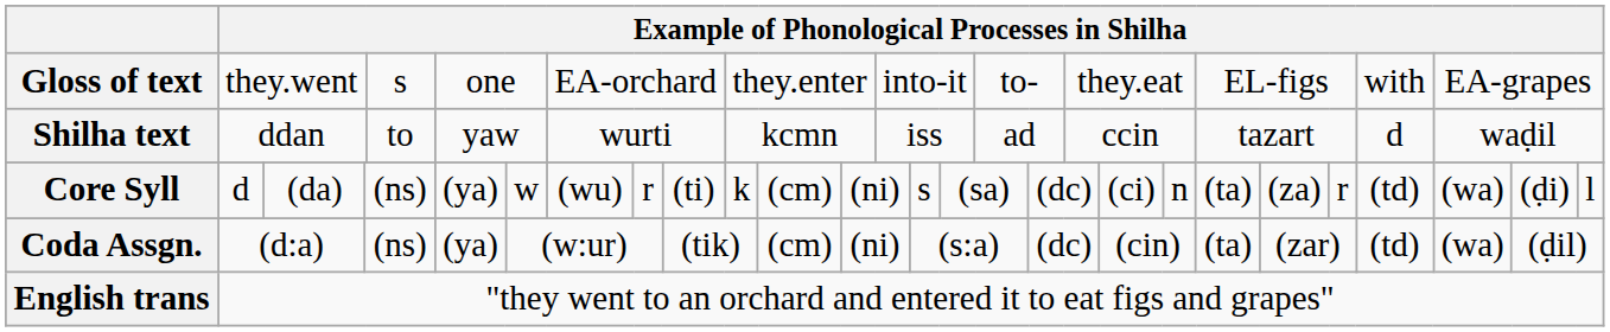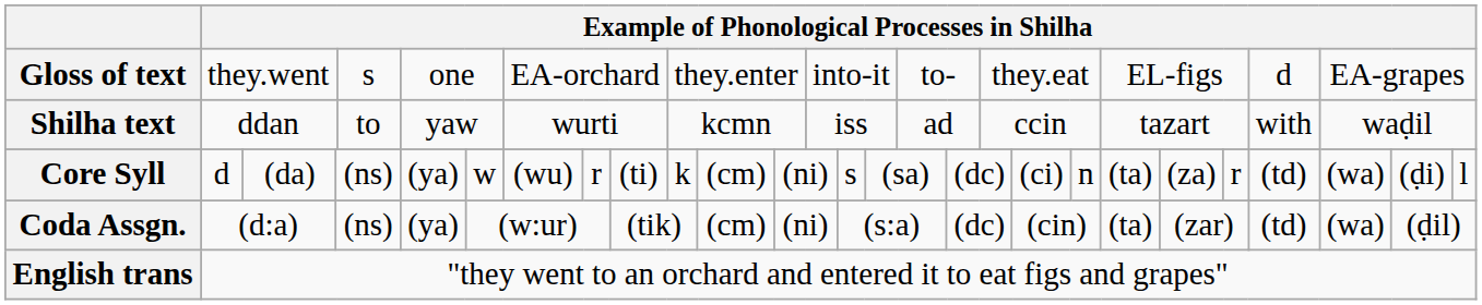Gloss of text | column 26: with -> d
Shilha text | column 26: d -> with
